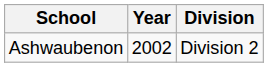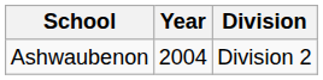Ashwaubenon | Year: 2002 -> 2004
